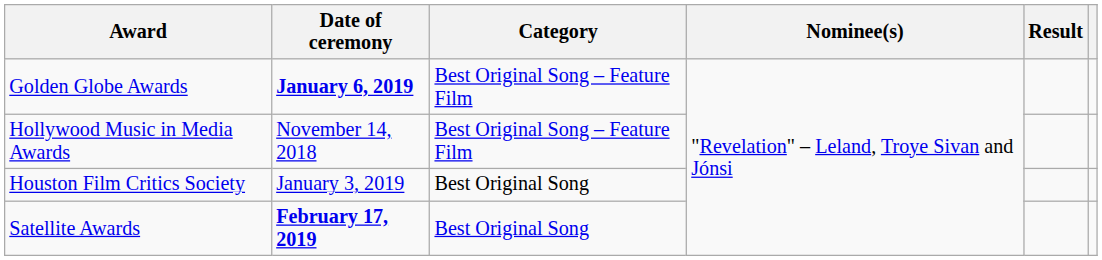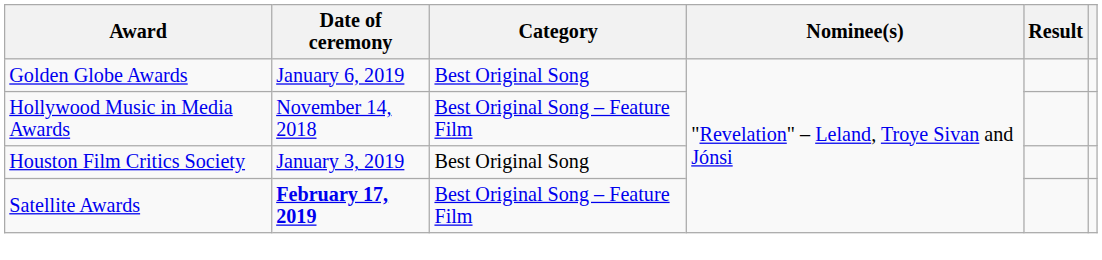Golden Globe Awards | Date of ceremony: bold -> normal
Golden Globe Awards | Category: Best Original Song – Feature Film -> Best Original Song
Satellite Awards | Category: Best Original Song -> Best Original Song – Feature Film
